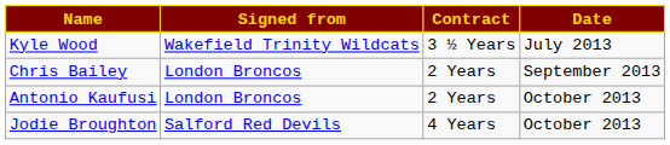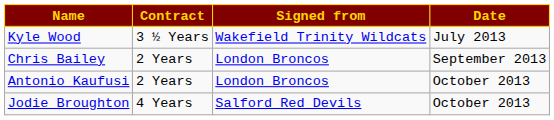columns swapped: Signed from <-> Contract
